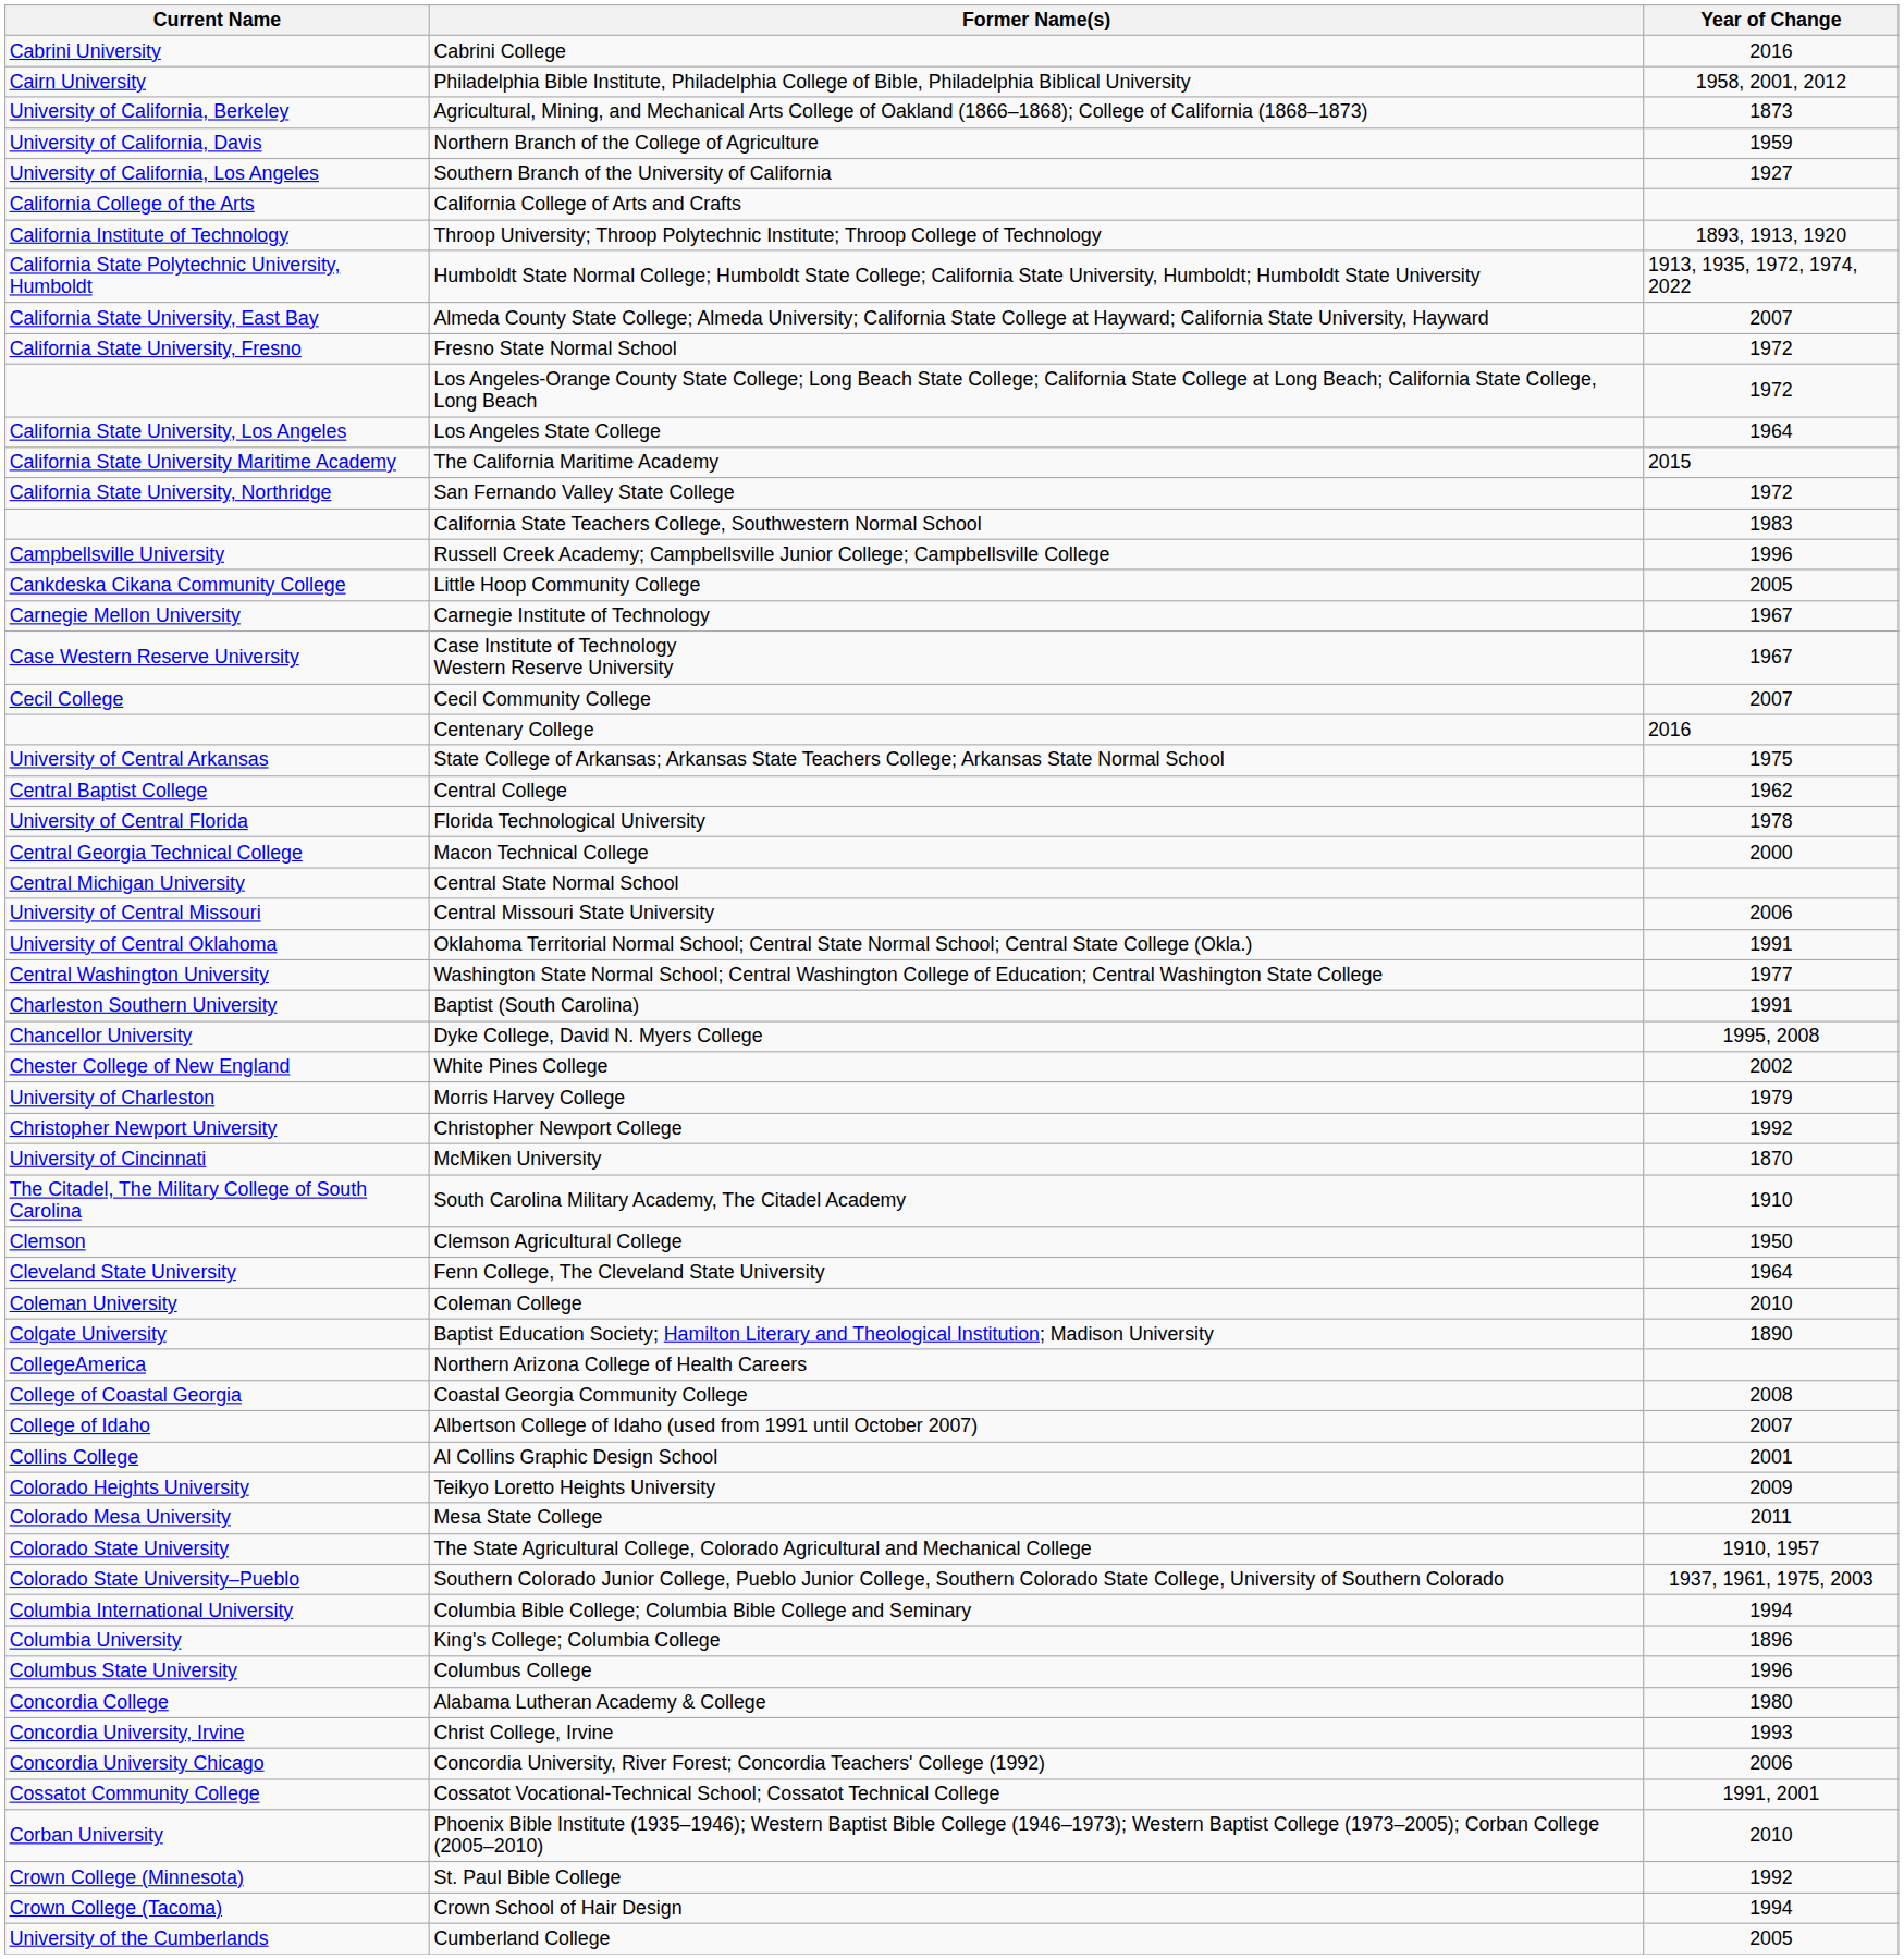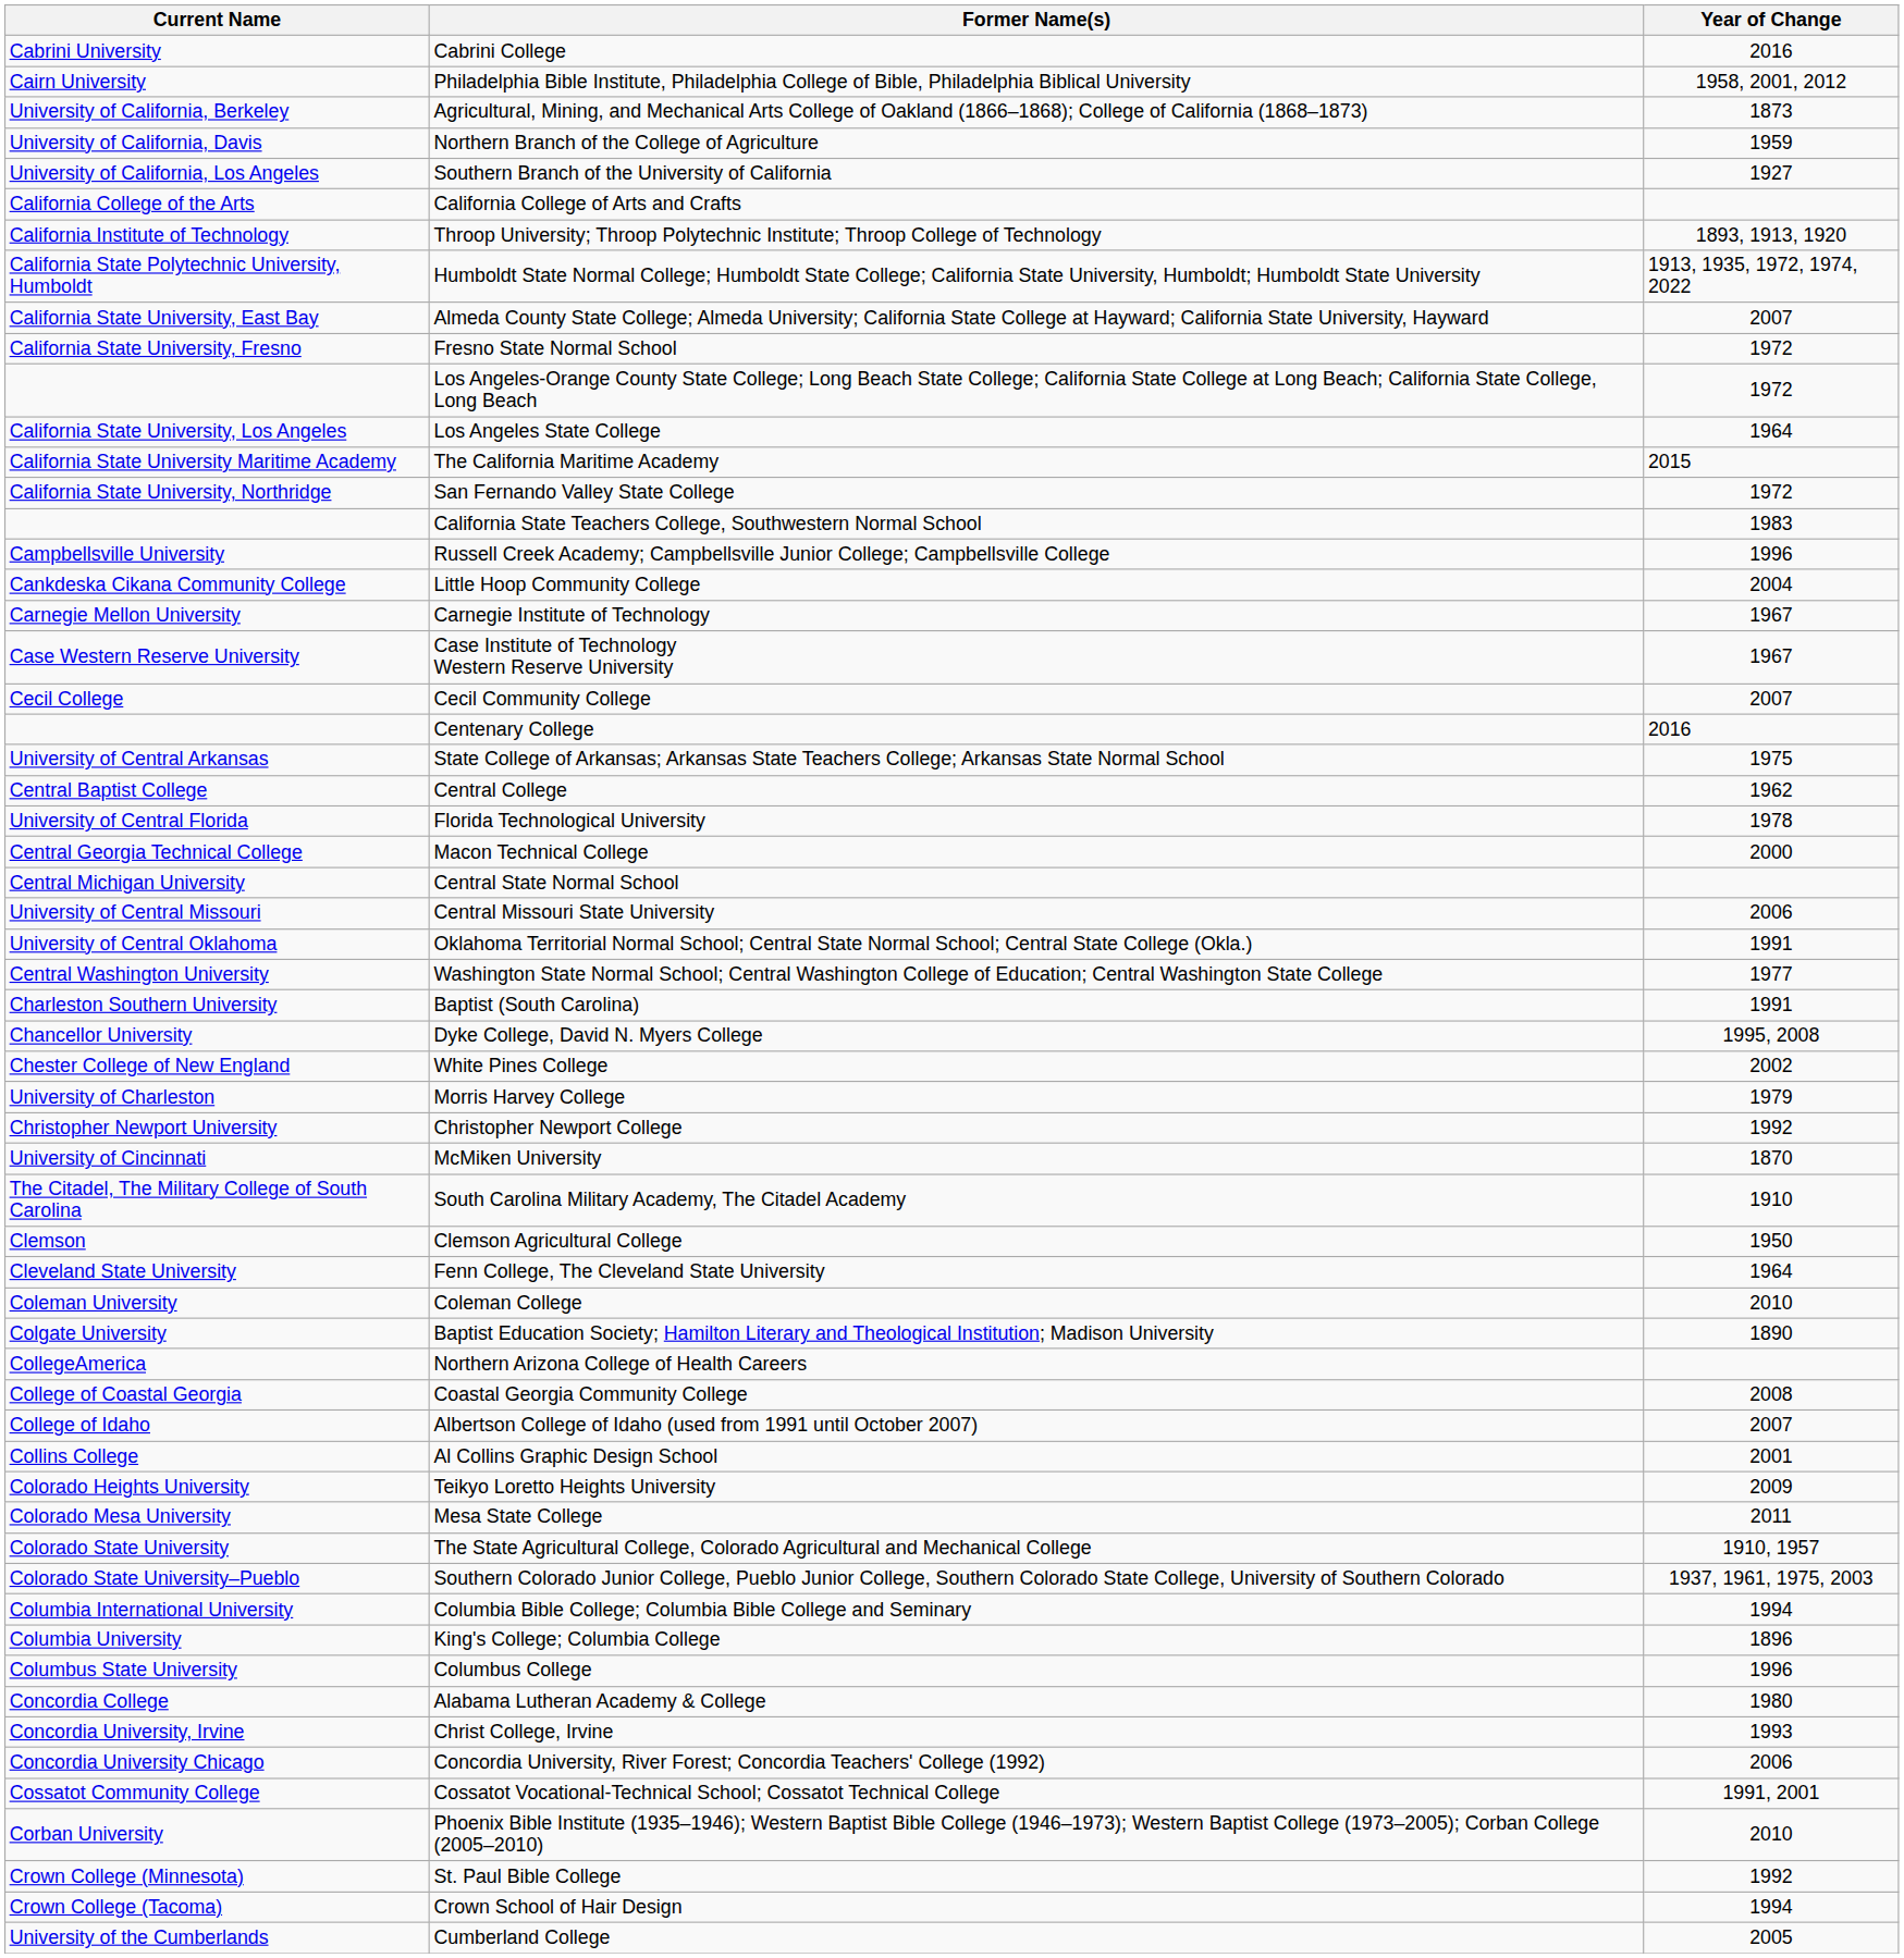Little Hoop Community College | Year of Change: 2005 -> 2004
